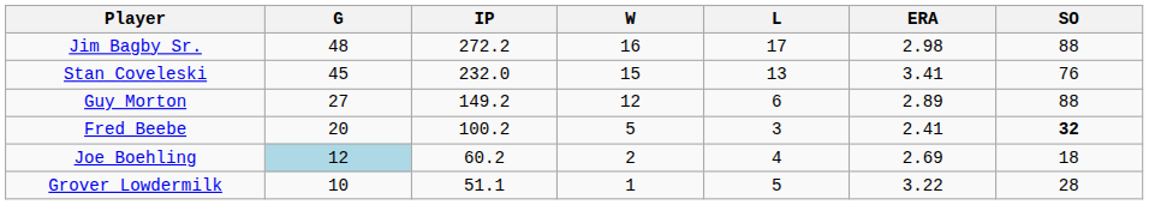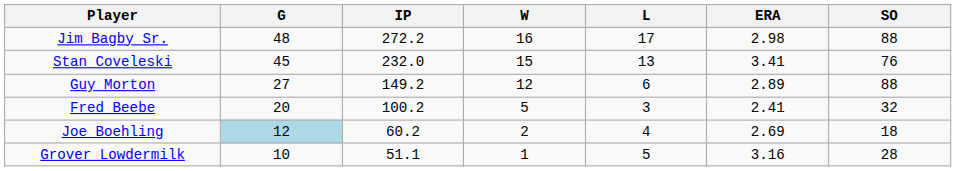Fred Beebe | SO: bold -> normal
Grover Lowdermilk | ERA: 3.22 -> 3.16
